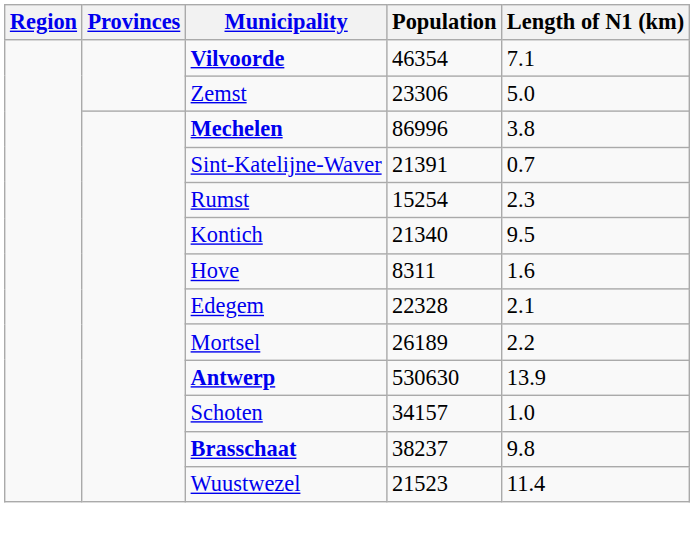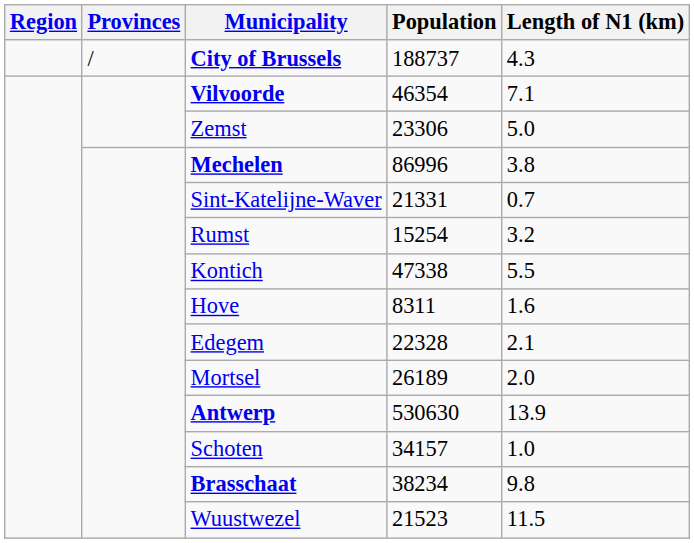+ row: / | City of Brussels | 188737 | 4.3
Sint-Katelijne-Waver | Population: 21391 -> 21331
Rumst | Length of N1 (km): 2.3 -> 3.2
Kontich | Population: 21340 -> 47338
Kontich | Length of N1 (km): 9.5 -> 5.5
Mortsel | Length of N1 (km): 2.2 -> 2.0
Brasschaat | Population: 38237 -> 38234
Wuustwezel | Length of N1 (km): 11.4 -> 11.5
